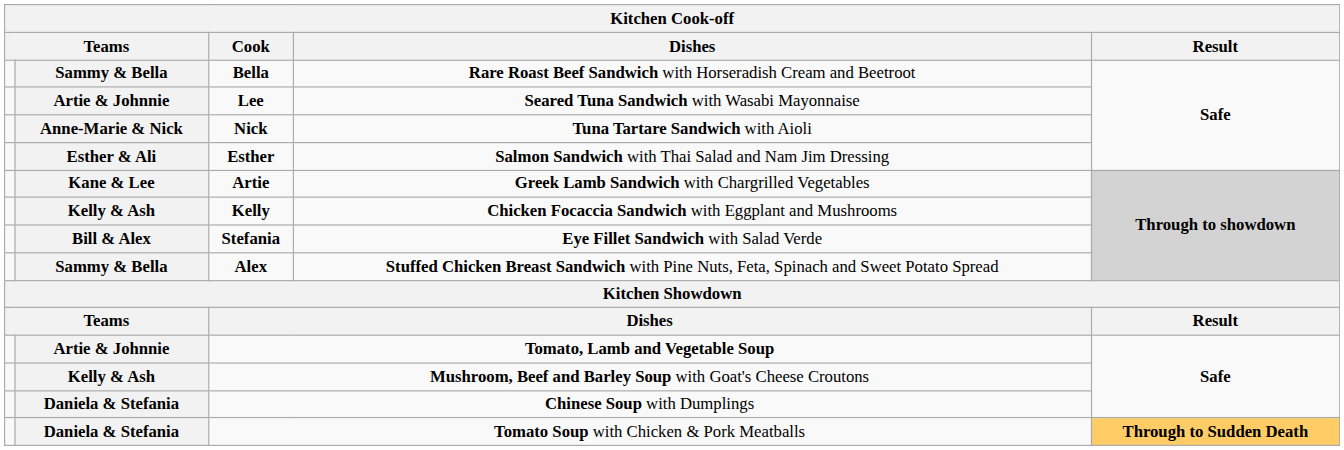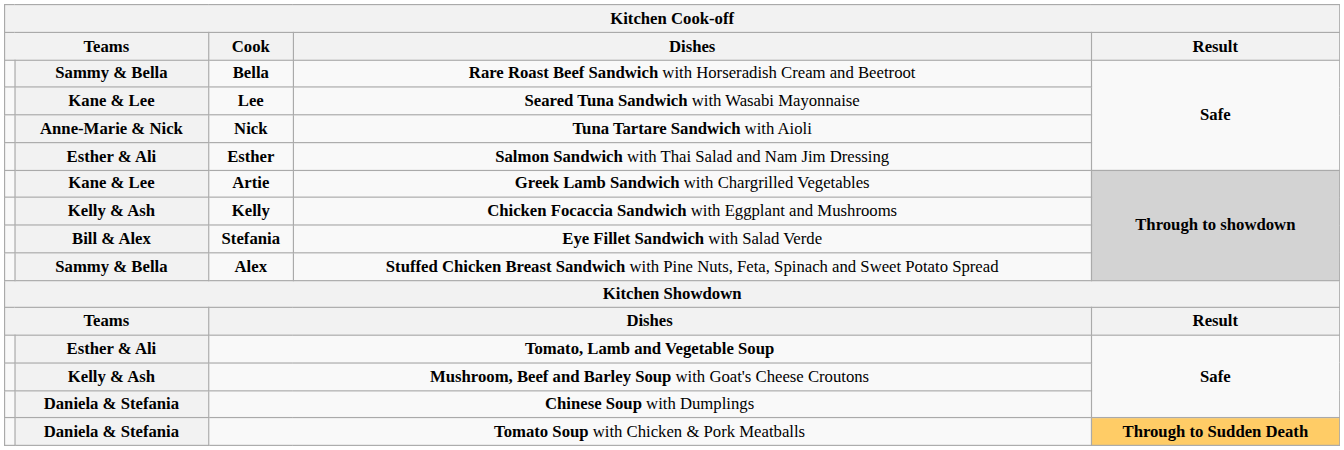Lee | column 2: Artie & Johnnie -> Kane & Lee
Tomato, Lamb and Vegetable Soup | column 2: Artie & Johnnie -> Esther & Ali
